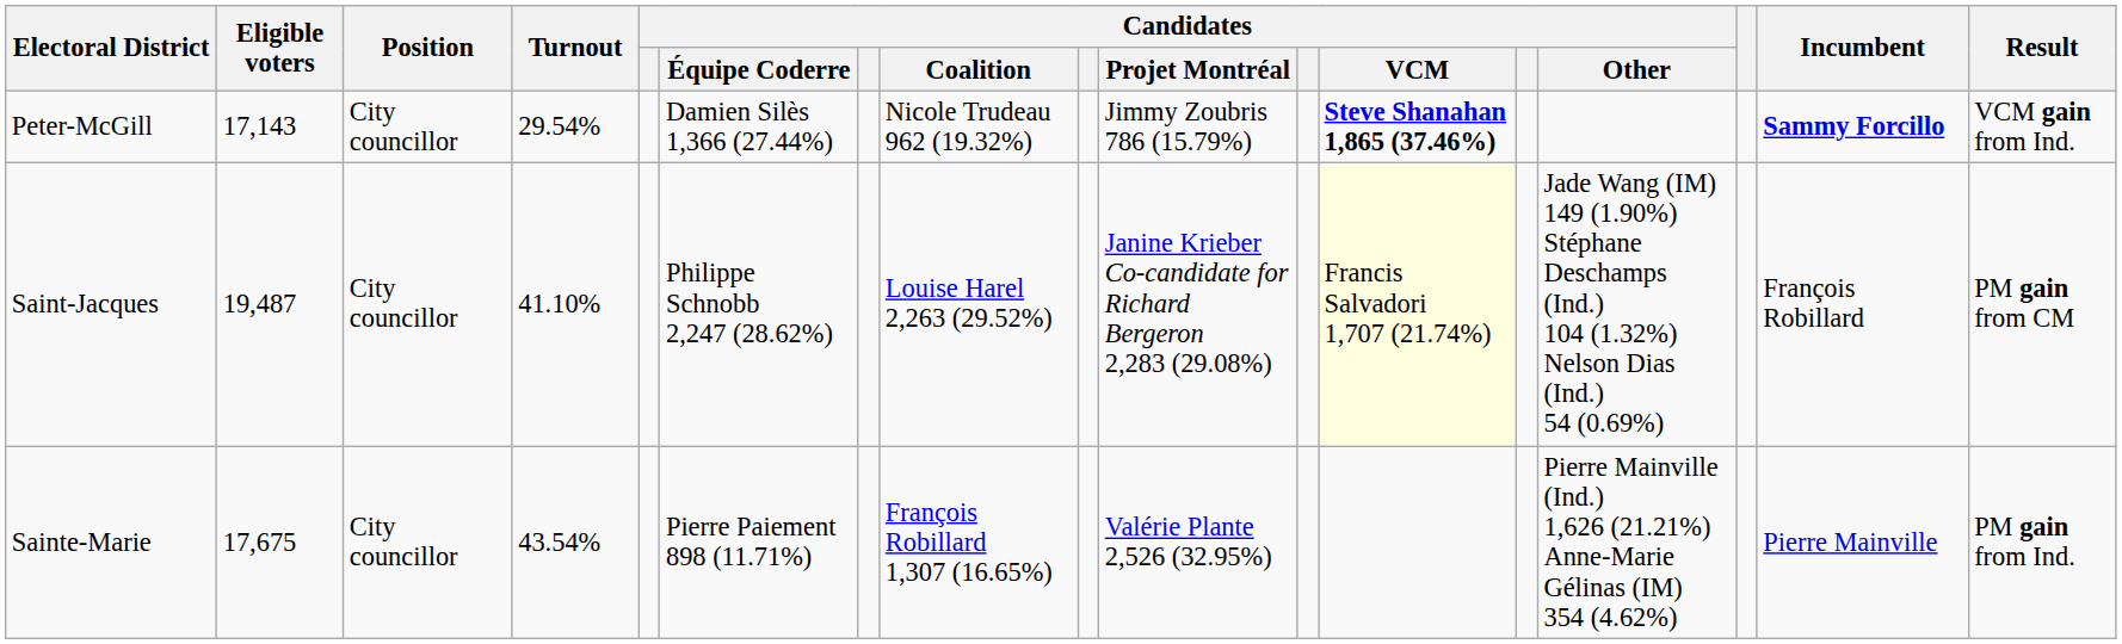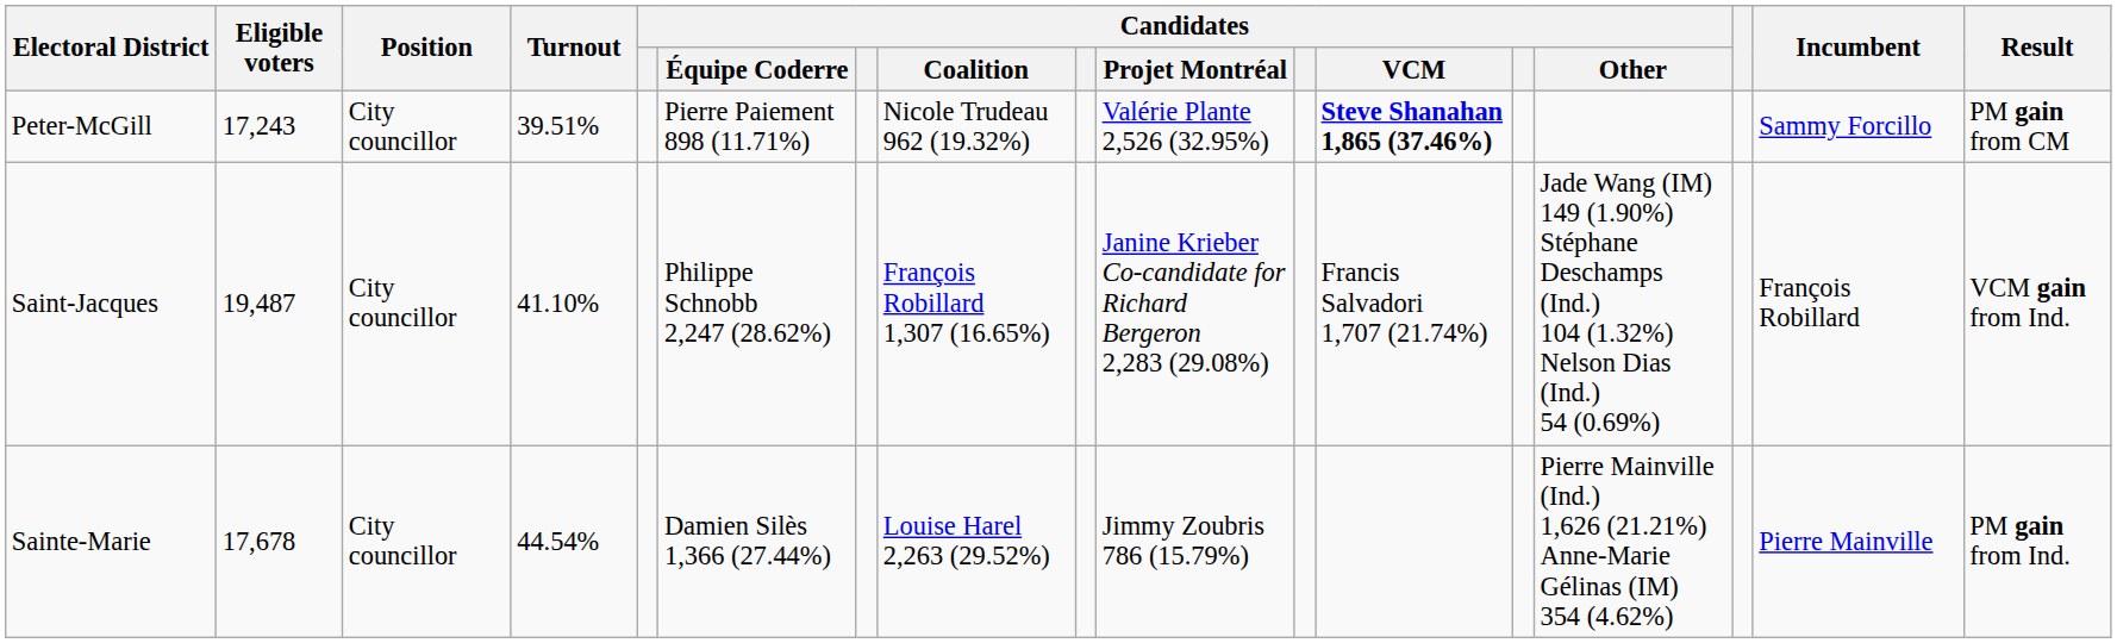Peter-McGill | Eligible voters: 17,143 -> 17,243
Peter-McGill | Turnout: 29.54% -> 39.51%
Peter-McGill | Candidates / Équipe Coderre: Damien Silès 1,366 (27.44%) -> Pierre Paiement 898 (11.71%)
Peter-McGill | Candidates / Projet Montréal: Jimmy Zoubris 786 (15.79%) -> Valérie Plante 2,526 (32.95%)
Peter-McGill | Incumbent: bold -> normal
Peter-McGill | Result: VCM gain from Ind. -> PM gain from CM
Saint-Jacques | Candidates / Coalition: Louise Harel 2,263 (29.52%) -> François Robillard 1,307 (16.65%)
Saint-Jacques | Candidates / VCM: lightyellow background -> no background
Saint-Jacques | Result: PM gain from CM -> VCM gain from Ind.
Sainte-Marie | Eligible voters: 17,675 -> 17,678
Sainte-Marie | Turnout: 43.54% -> 44.54%
Sainte-Marie | Candidates / Équipe Coderre: Pierre Paiement 898 (11.71%) -> Damien Silès 1,366 (27.44%)
Sainte-Marie | Candidates / Coalition: François Robillard 1,307 (16.65%) -> Louise Harel 2,263 (29.52%)
Sainte-Marie | Candidates / Projet Montréal: Valérie Plante 2,526 (32.95%) -> Jimmy Zoubris 786 (15.79%)
